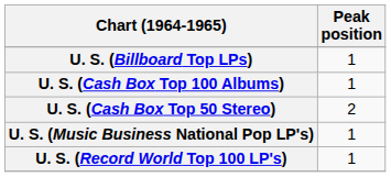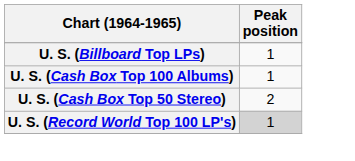- row: U. S. (Music Business National Pop LP's) | 1
U. S. (Record World Top 100 LP's) | Peak position: no background -> lightgrey background
